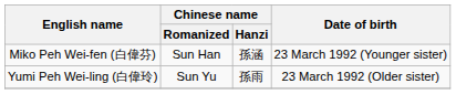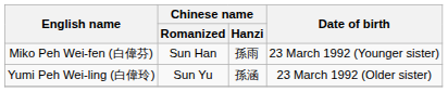Miko Peh Wei-fen (白偉芬) | Chinese name / Hanzi: 孫涵 -> 孫雨
Yumi Peh Wei-ling (白偉玲) | Chinese name / Hanzi: 孫雨 -> 孫涵
